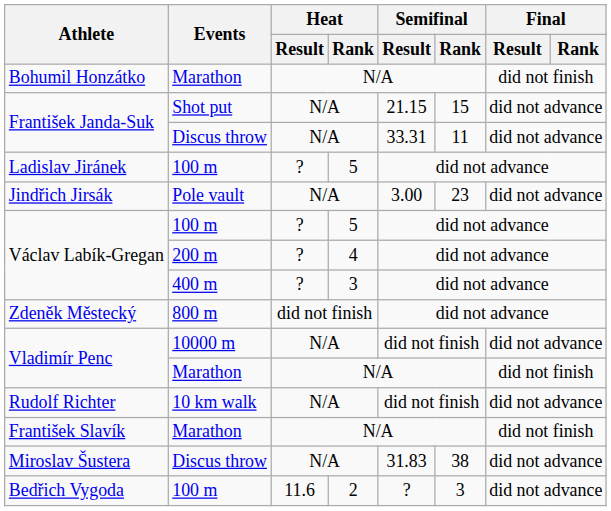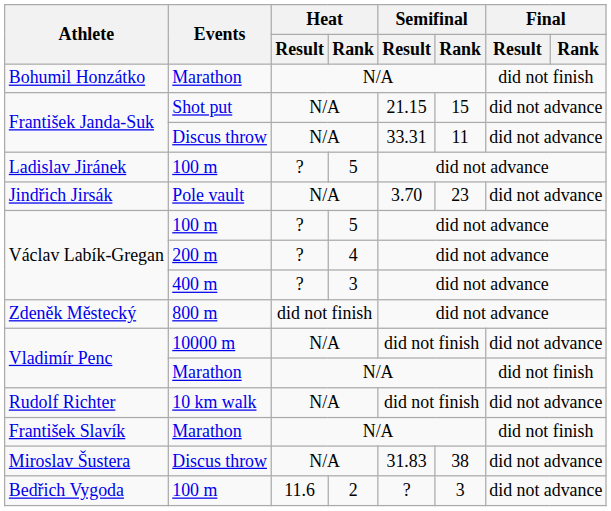Jindřich Jirsák | Semifinal / Result: 3.00 -> 3.70
